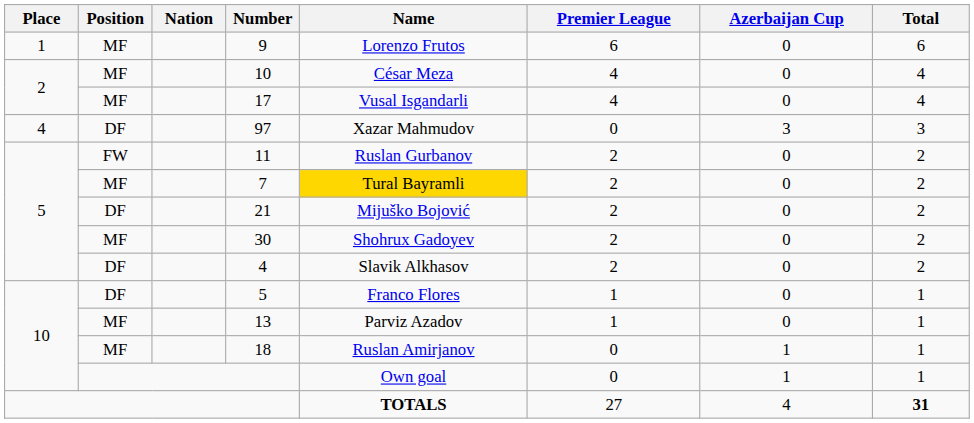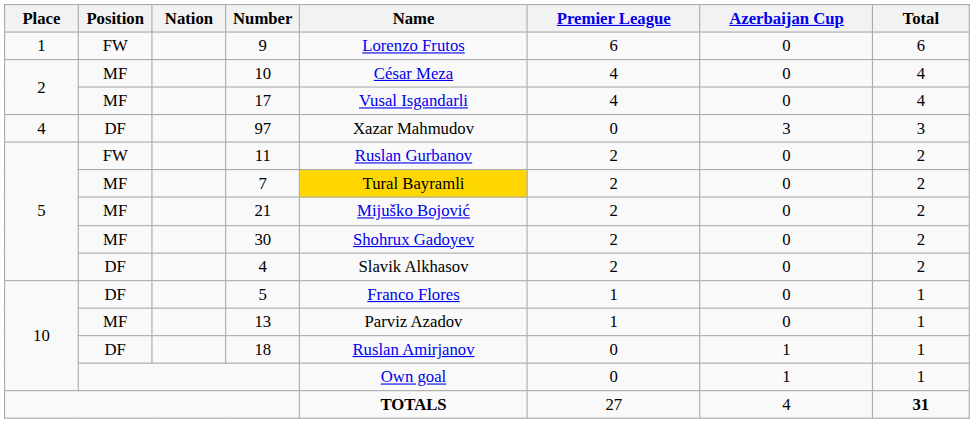9 | Position: MF -> FW
21 | Position: DF -> MF
18 | Position: MF -> DF
